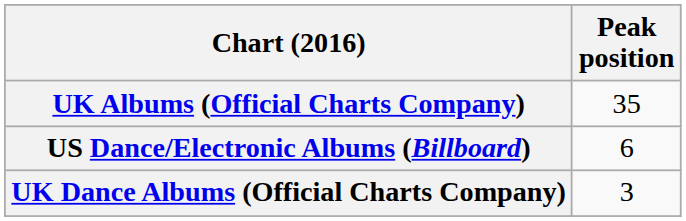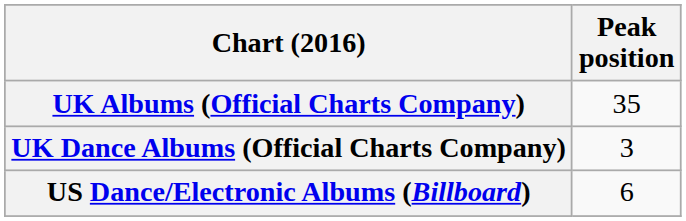rows swapped: UK Dance Albums (Official Charts Company) <-> US Dance/Electronic Albums (Billboard)
